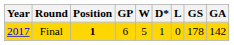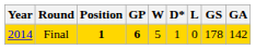Final | Year: 2017 -> 2014
Final | GP: normal -> bold
